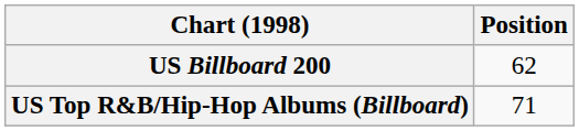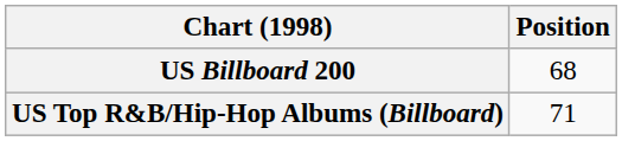US Billboard 200 | Position: 62 -> 68
